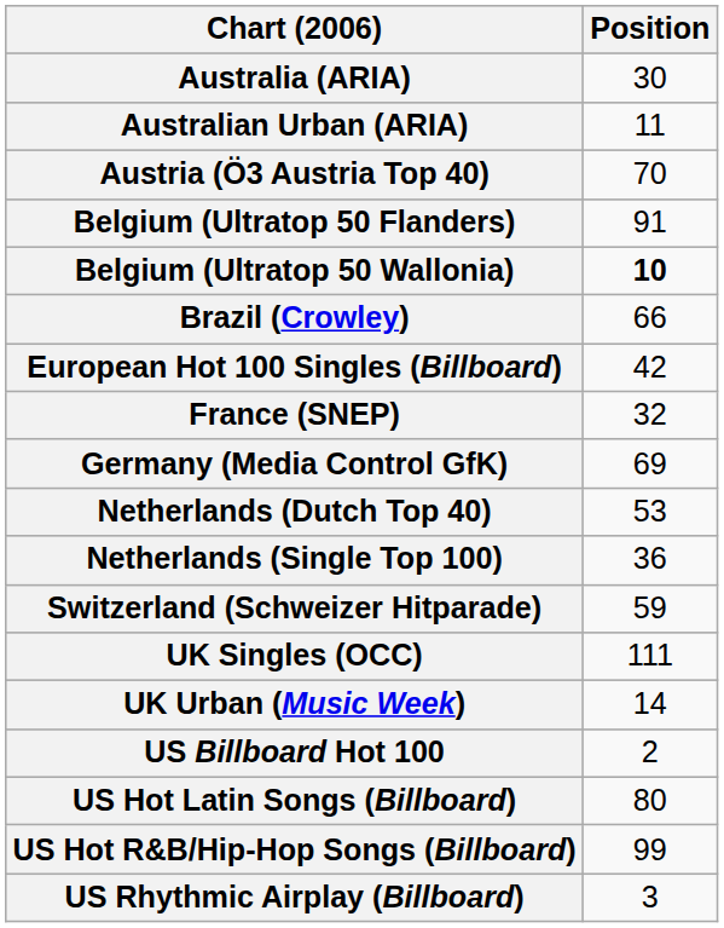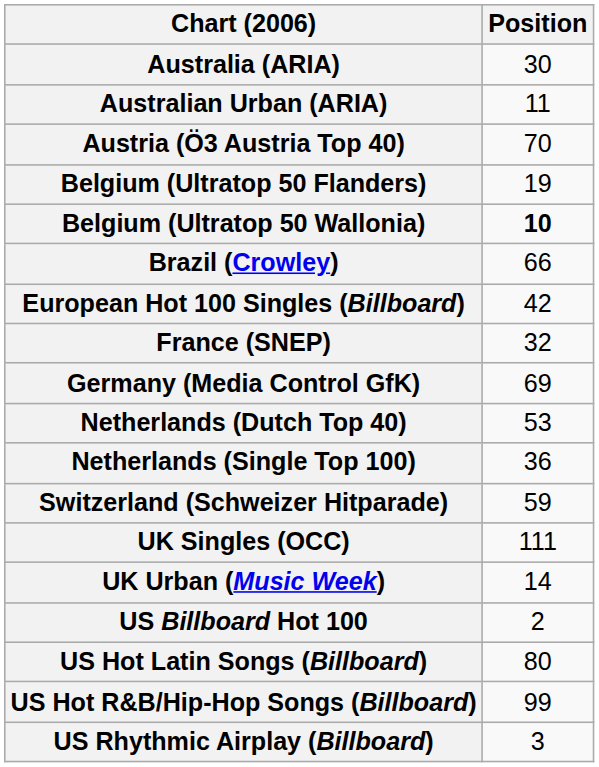Belgium (Ultratop 50 Flanders) | Position: 91 -> 19
